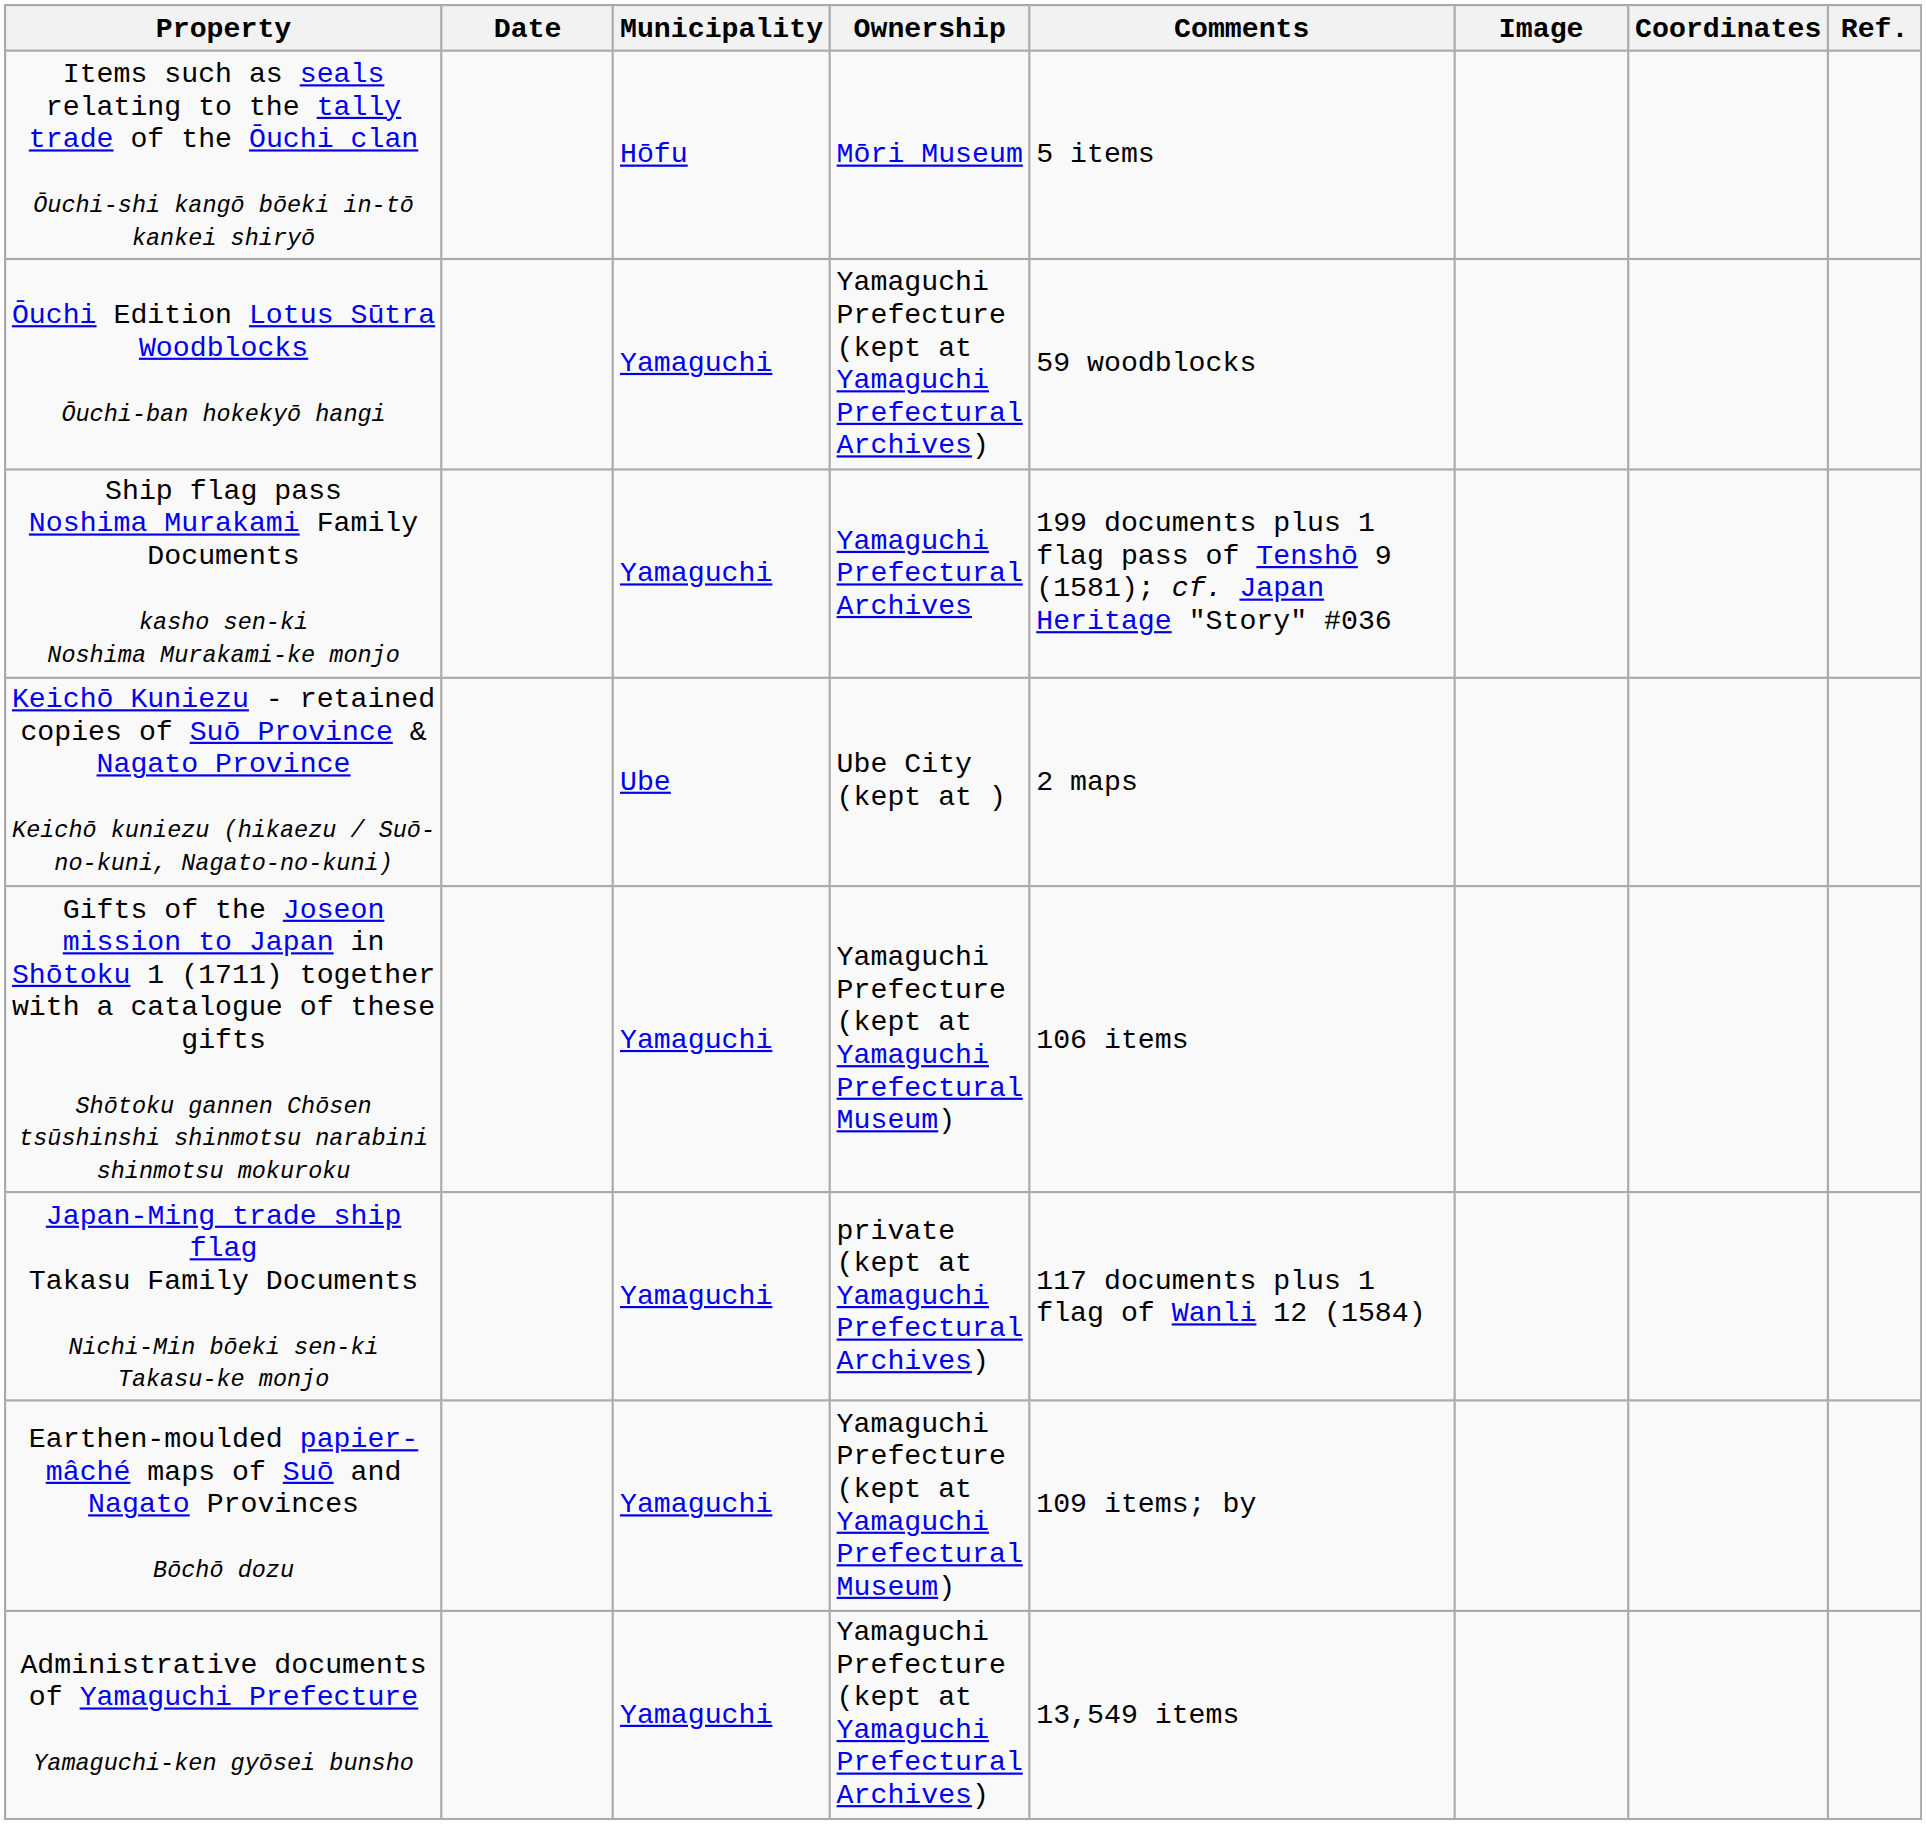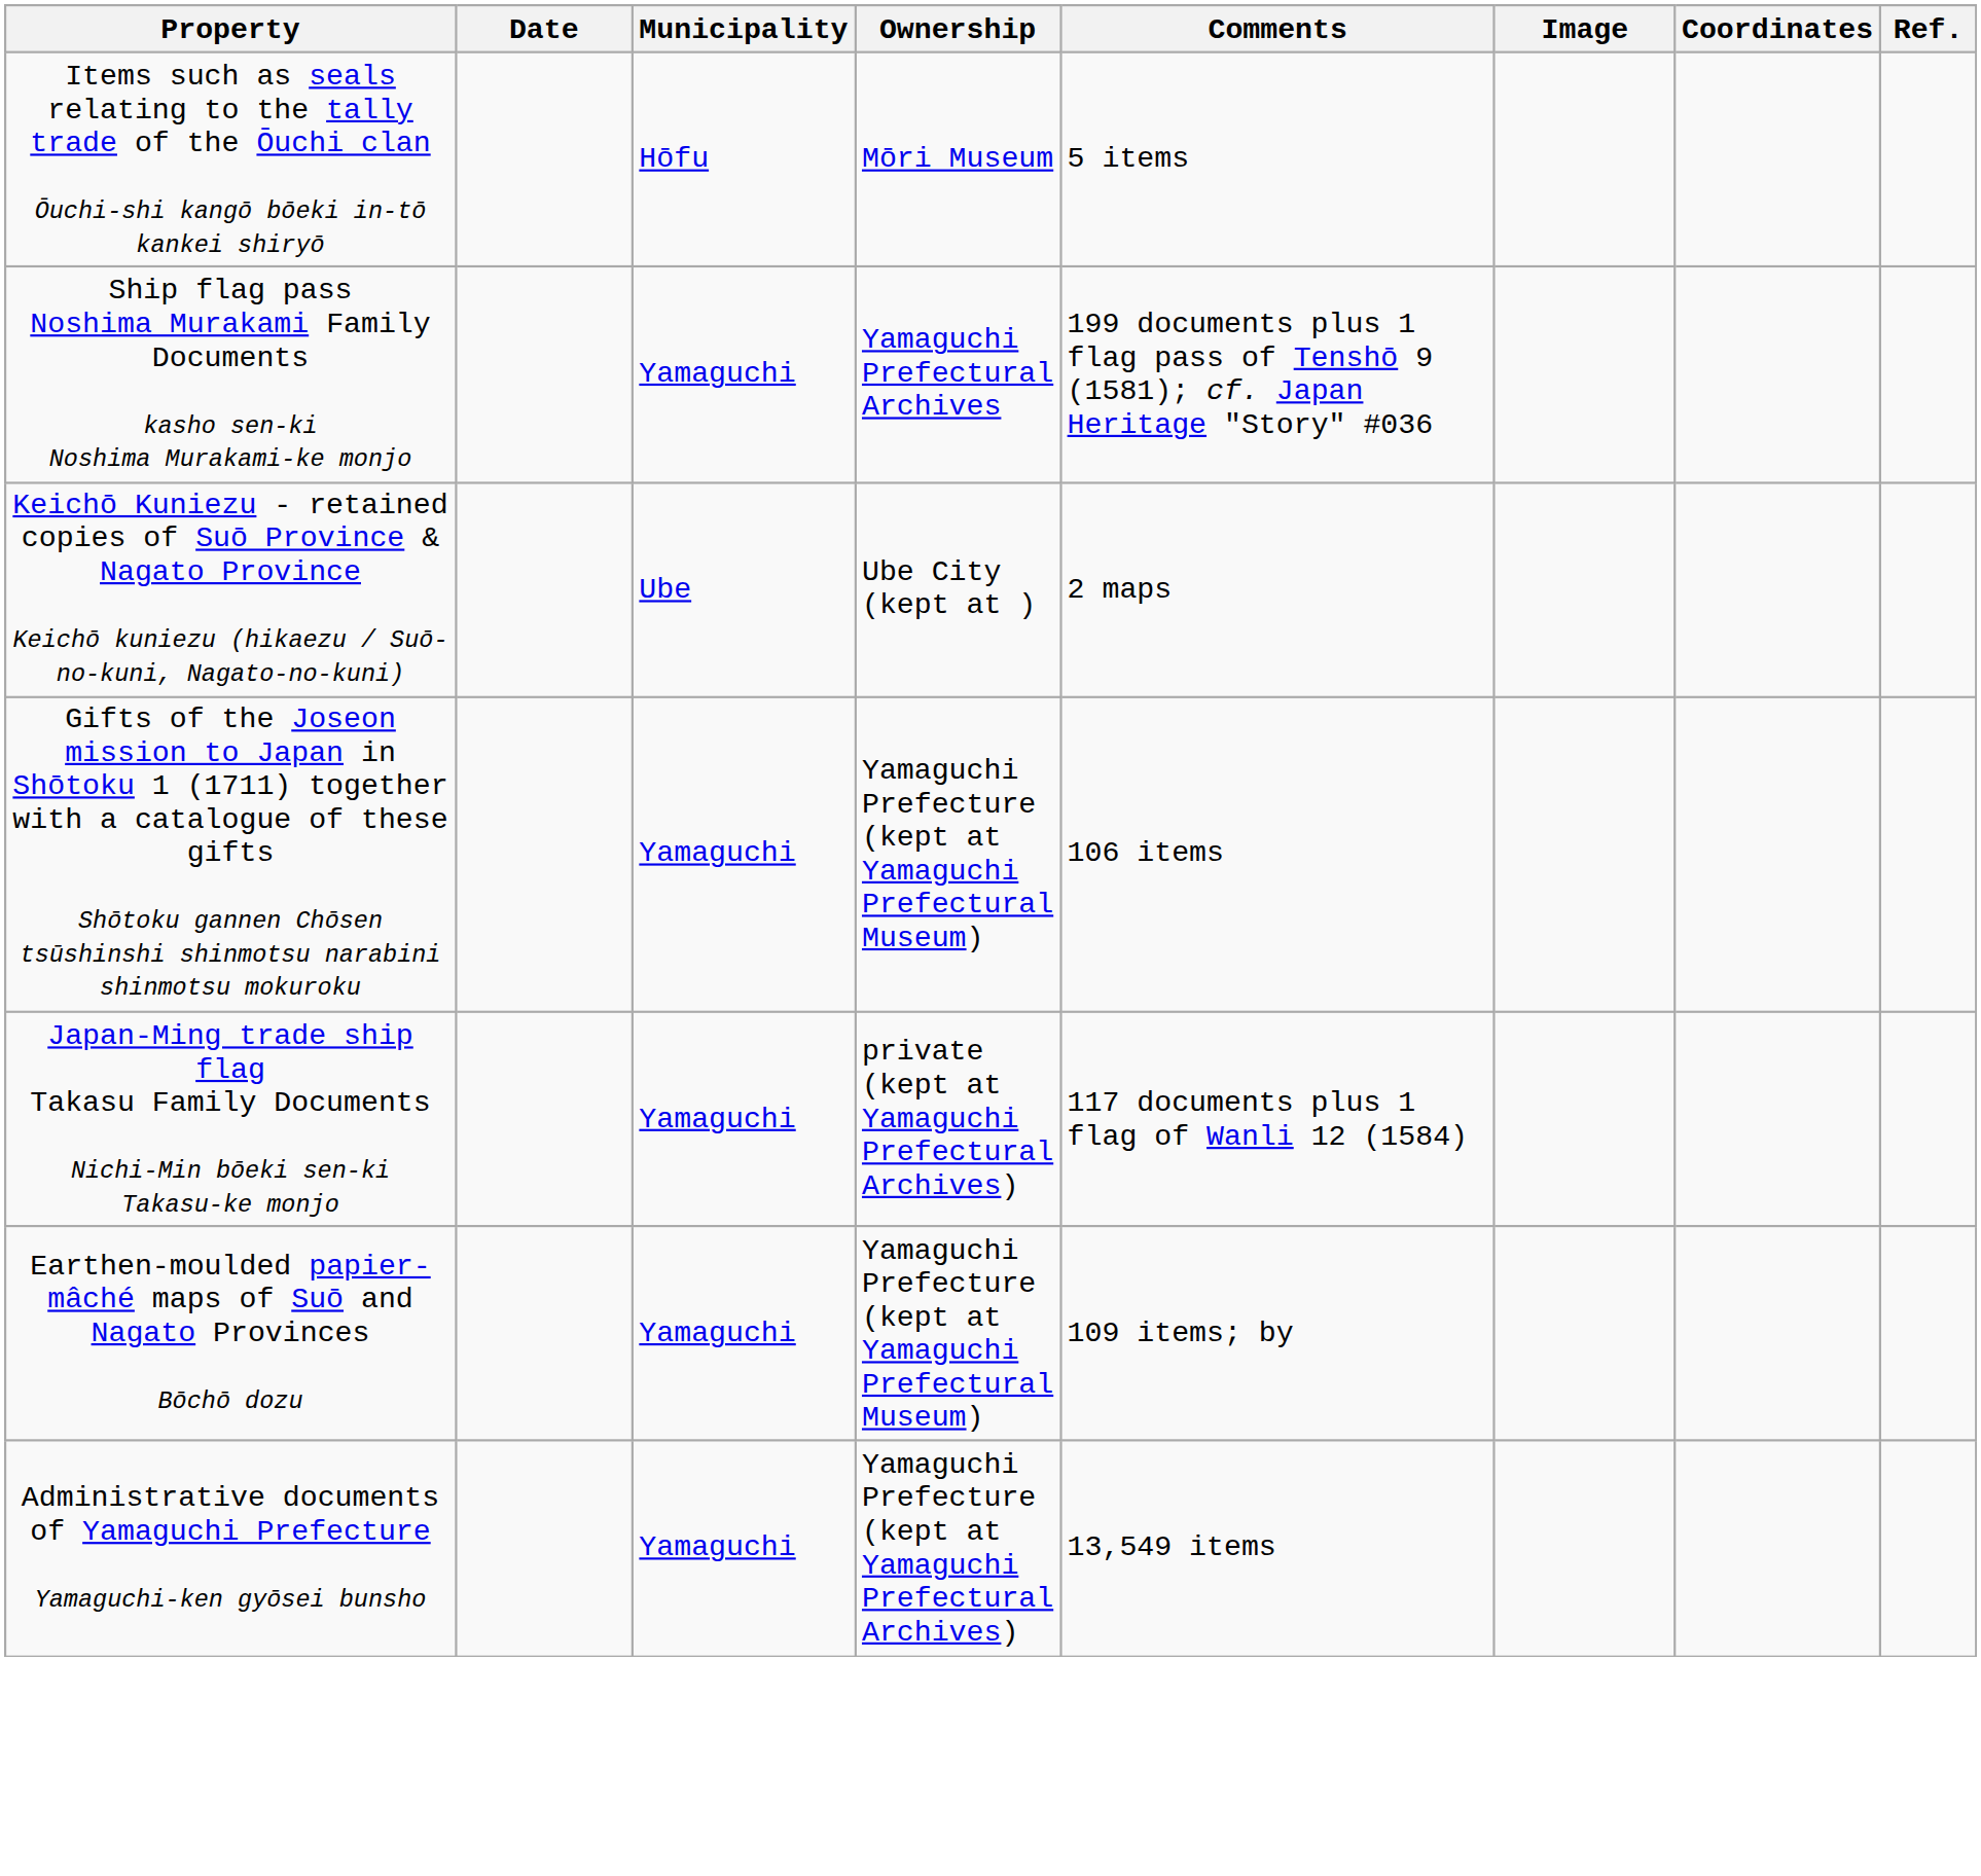- row: Ōuchi Edition Lotus Sūtra Woodblocks Ōuchi-ban hokekyō hangi | Yamaguchi | Yamaguchi Prefecture (kept at Yamaguchi Prefectural Archives) | 59 woodblocks
